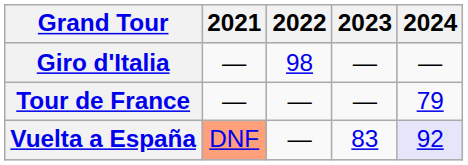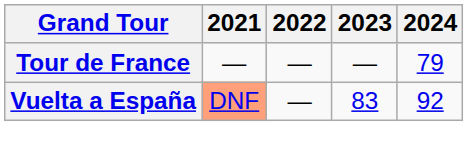- row: Giro d'Italia | — | 98 | — | —
Vuelta a España | 2024: lavender background -> no background
